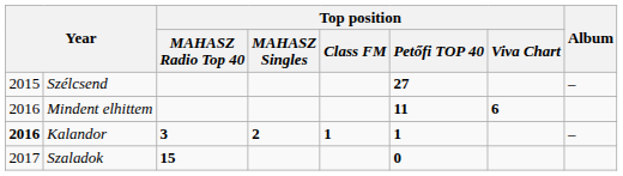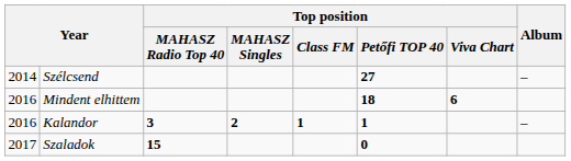Szélcsend | column 1: 2015 -> 2014
Mindent elhittem | Top position / Petőfi TOP 40: 11 -> 18
Kalandor | column 1: bold -> normal
